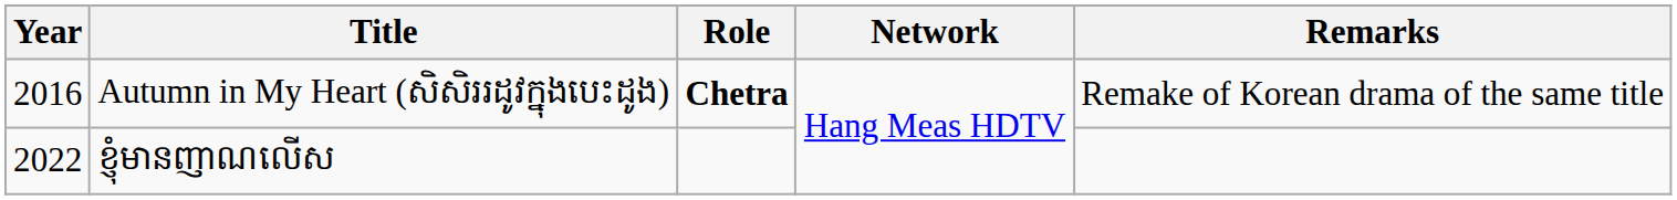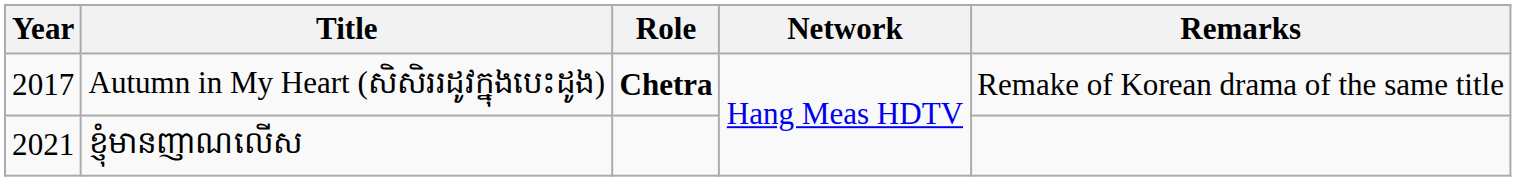Autumn in My Heart (សិសិររដូវក្នុងបេះដូង) | Year: 2016 -> 2017
ខ្ញុំមានញាណលើស | Year: 2022 -> 2021
